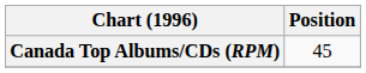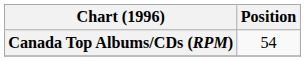Canada Top Albums/CDs (RPM) | Position: 45 -> 54
